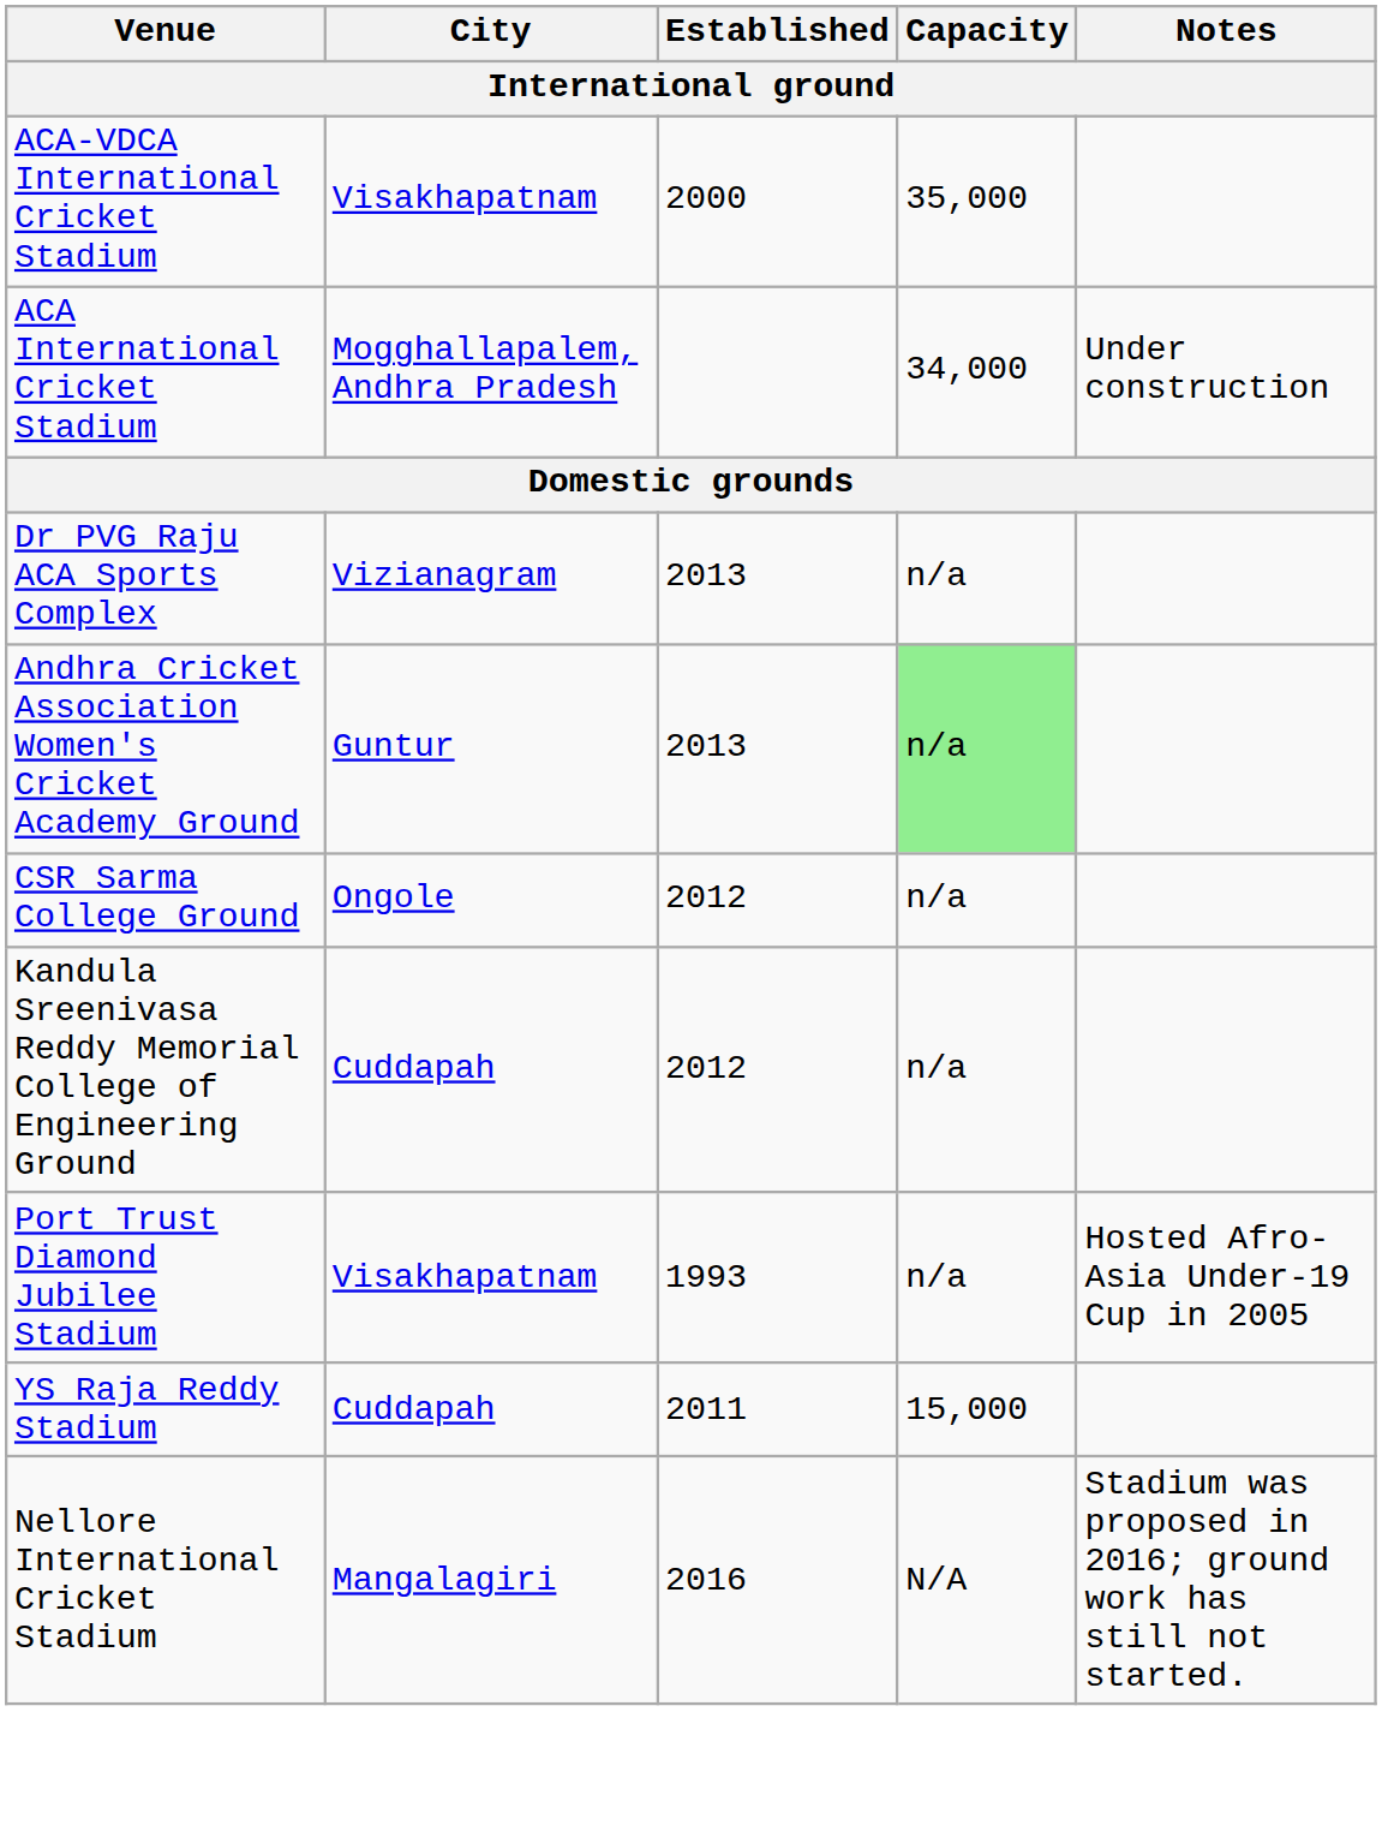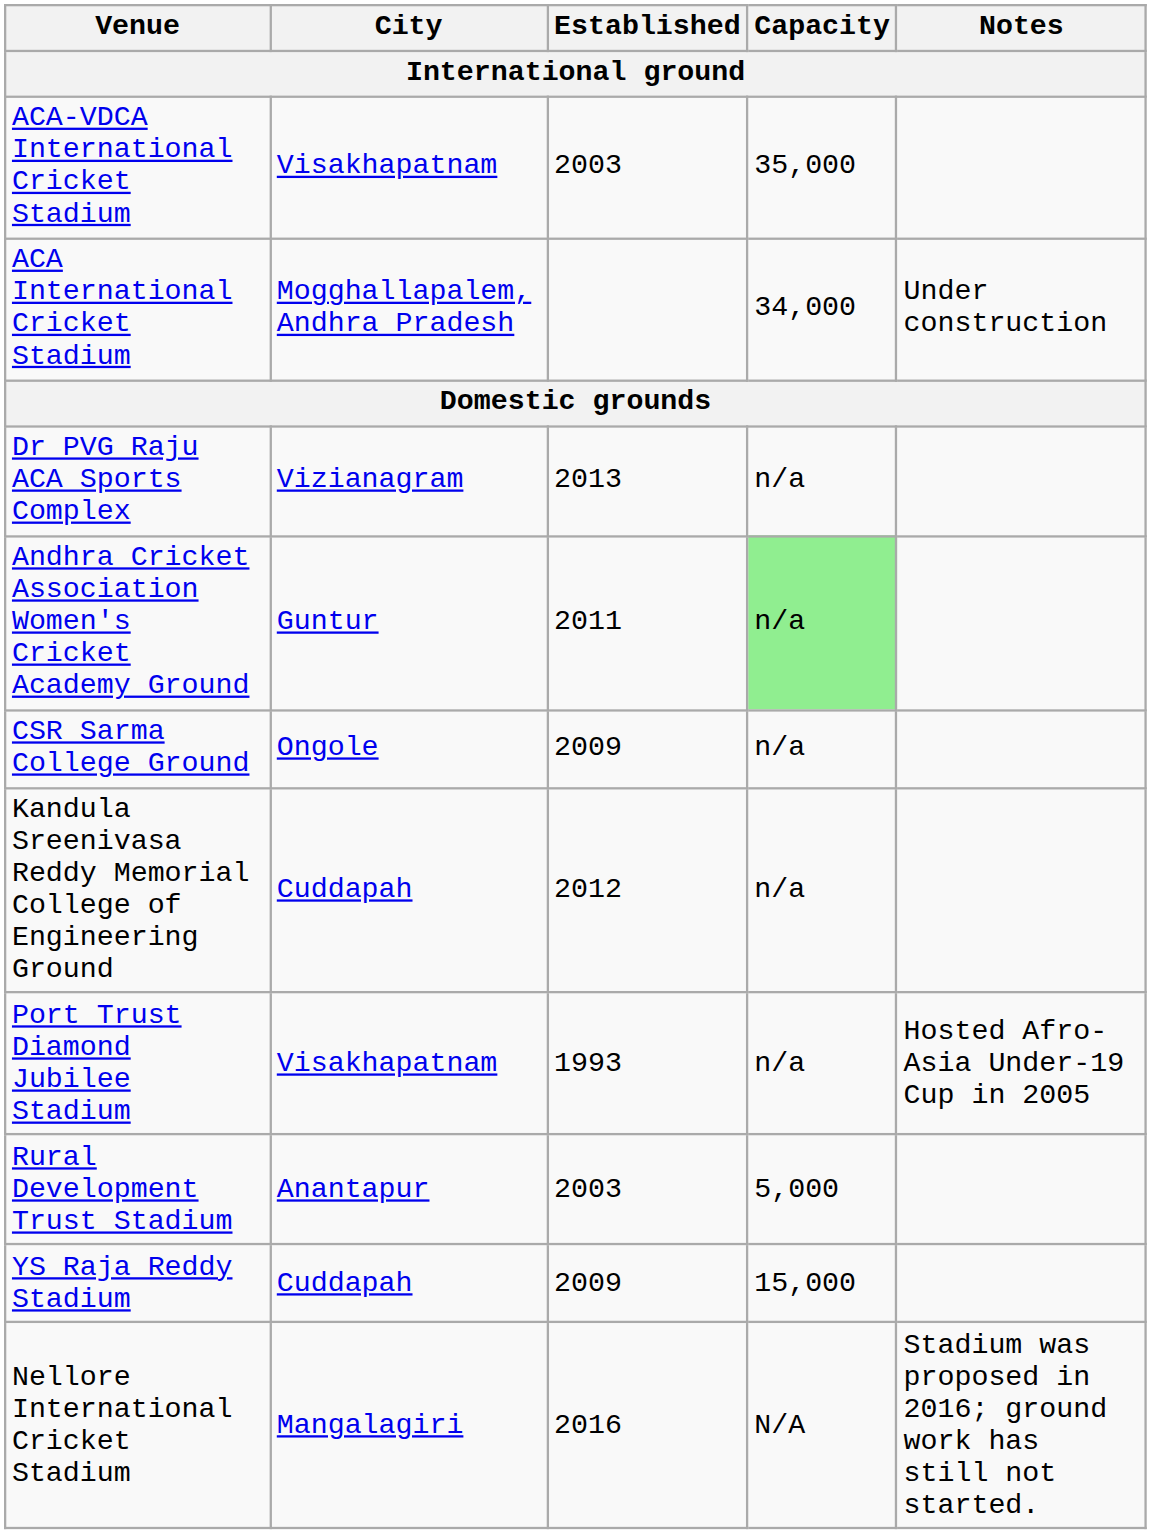ACA-VDCA International Cricket Stadium | Established: 2000 -> 2003
Andhra Cricket Association Women's Cricket Academy Ground | Established: 2013 -> 2011
CSR Sarma College Ground | Established: 2012 -> 2009
+ row: Rural Development Trust Stadium | Anantapur | 2003 | 5,000
YS Raja Reddy Stadium | Established: 2011 -> 2009
